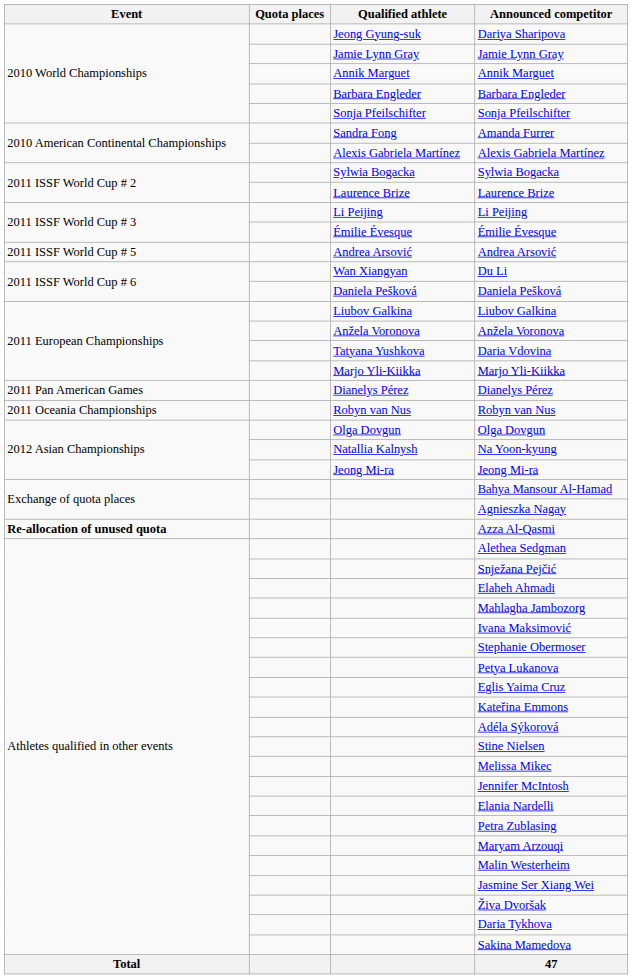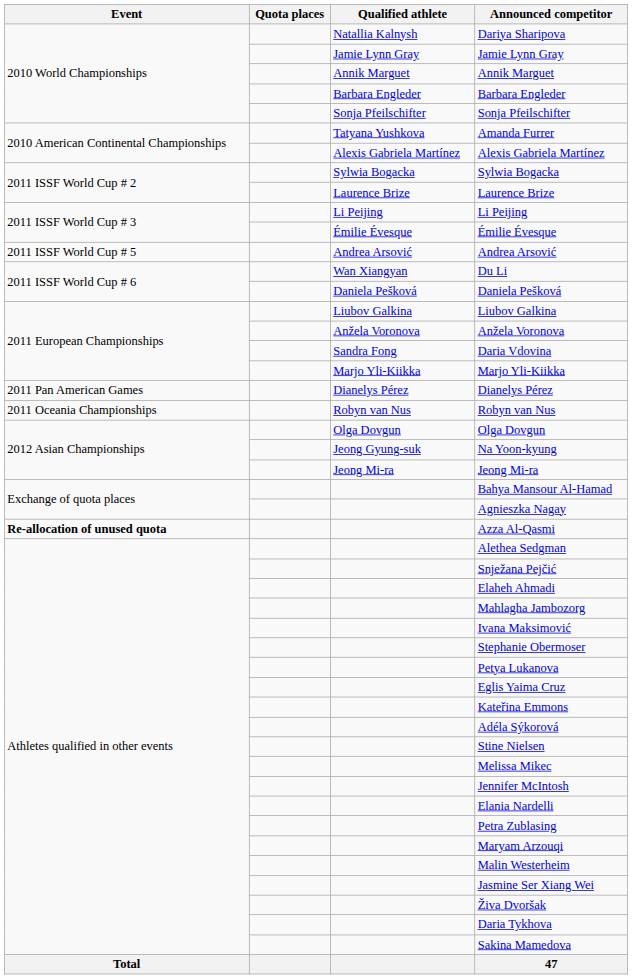Dariya Sharipova | Qualified athlete: Jeong Gyung-suk -> Natallia Kalnysh
Amanda Furrer | Qualified athlete: Sandra Fong -> Tatyana Yushkova
Daria Vdovina | Qualified athlete: Tatyana Yushkova -> Sandra Fong
Na Yoon-kyung | Qualified athlete: Natallia Kalnysh -> Jeong Gyung-suk
